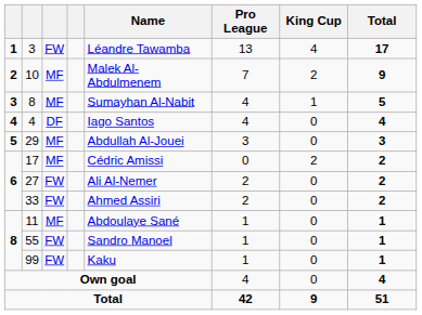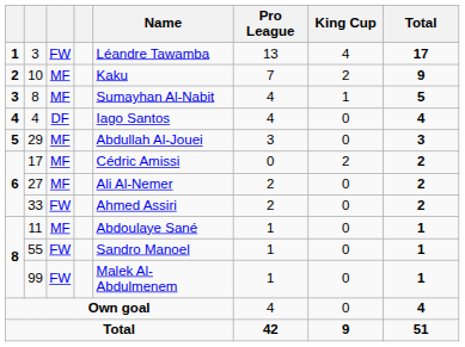10 | Name: Malek Al-Abdulmenem -> Kaku
27 | column 3: FW -> MF
99 | Name: Kaku -> Malek Al-Abdulmenem
